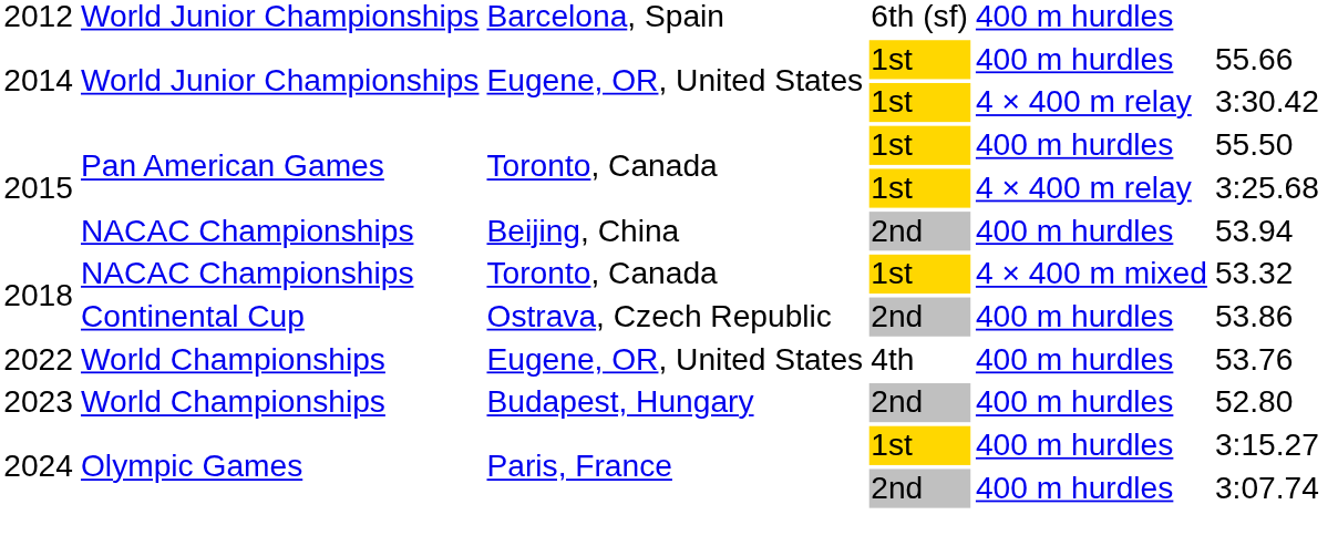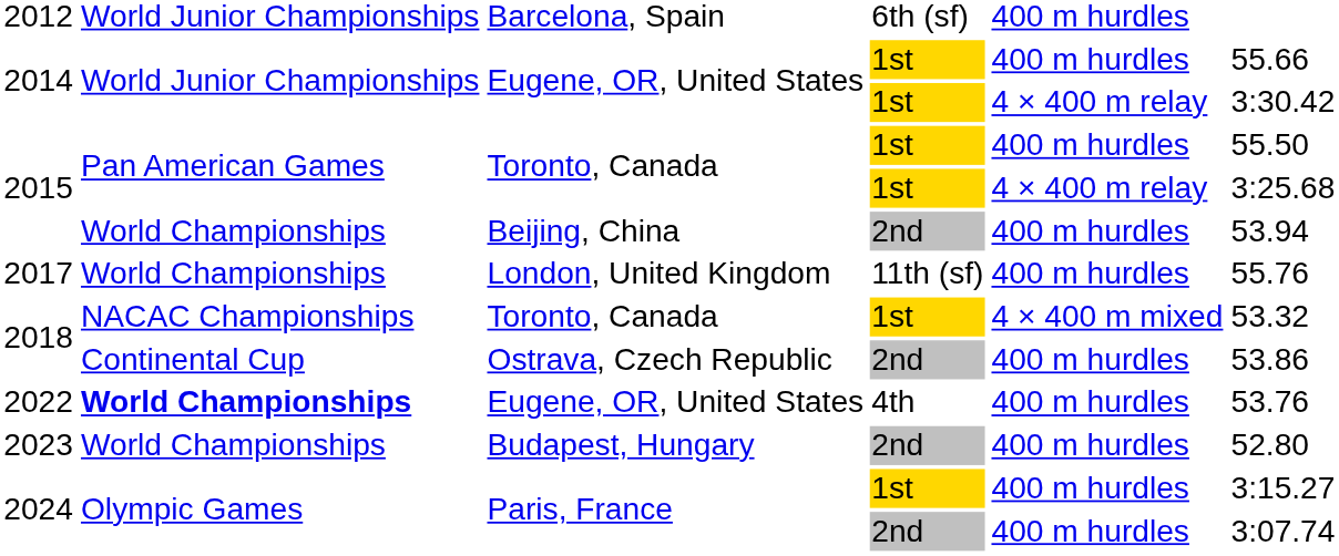2015 / 2nd | column 2: NACAC Championships -> World Championships
+ row: 2017 | World Championships | London, United Kingdom | 11th (sf) | 400 m hurdles | 55.76
2022 | column 2: normal -> bold
